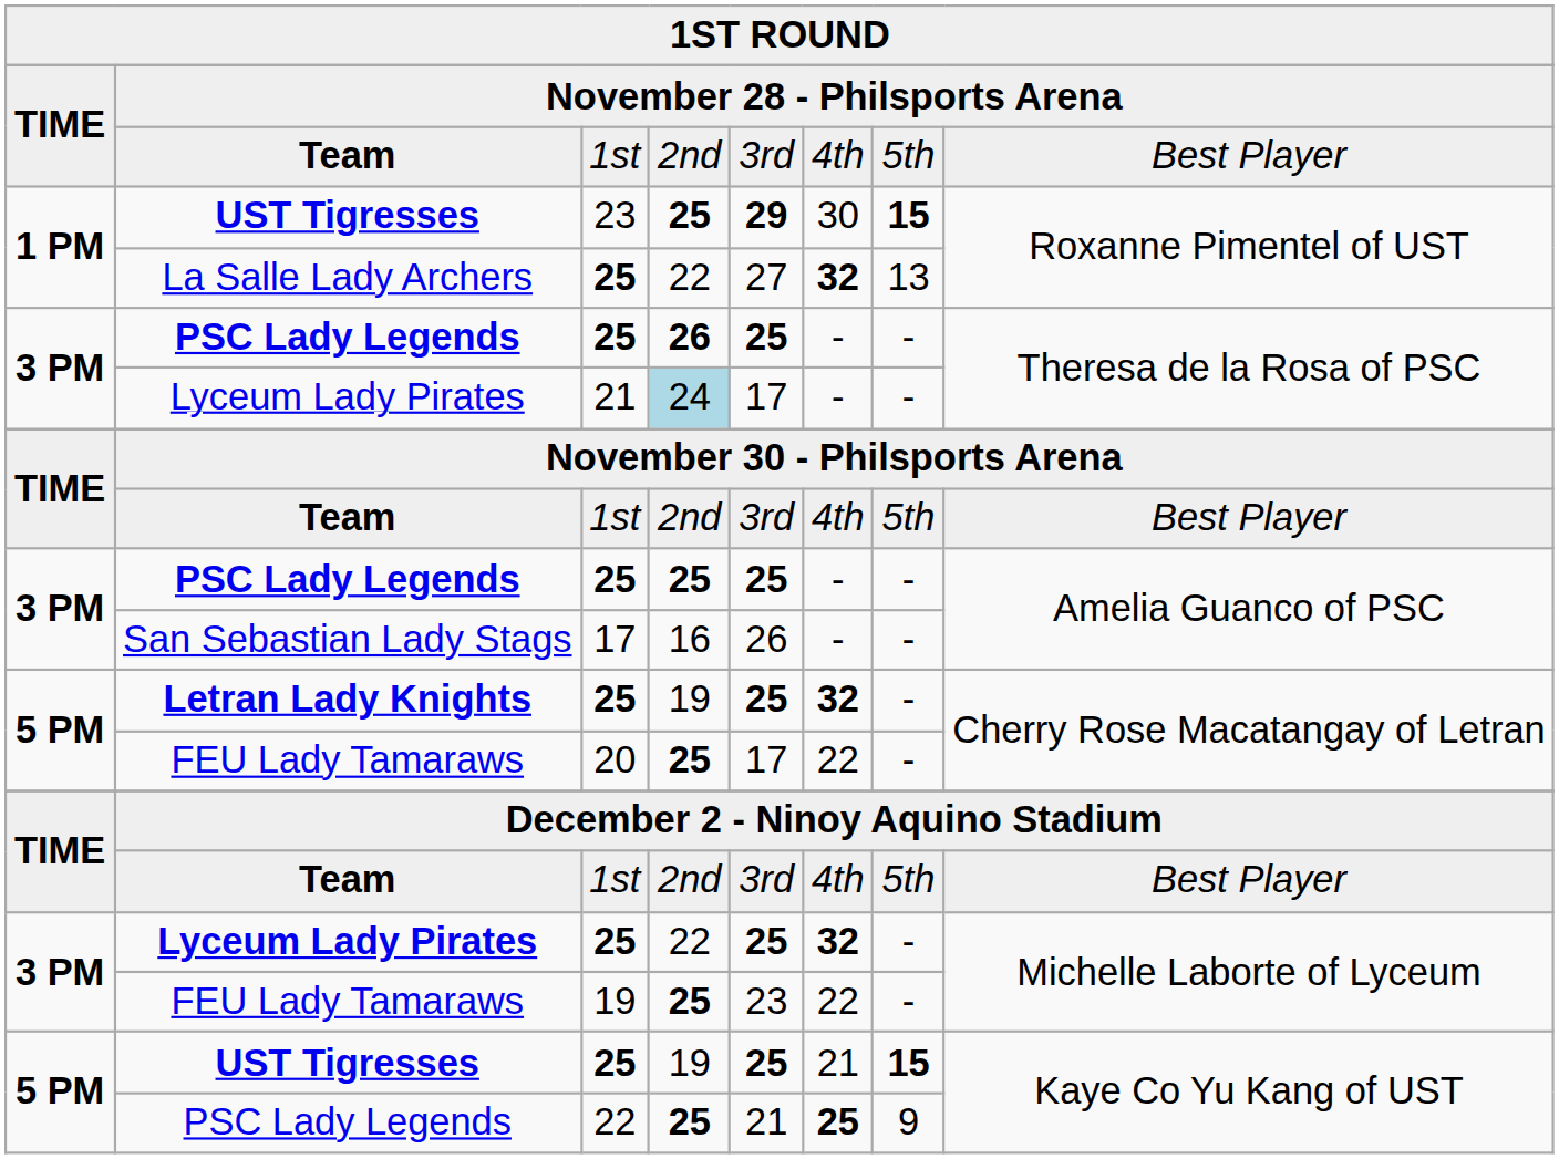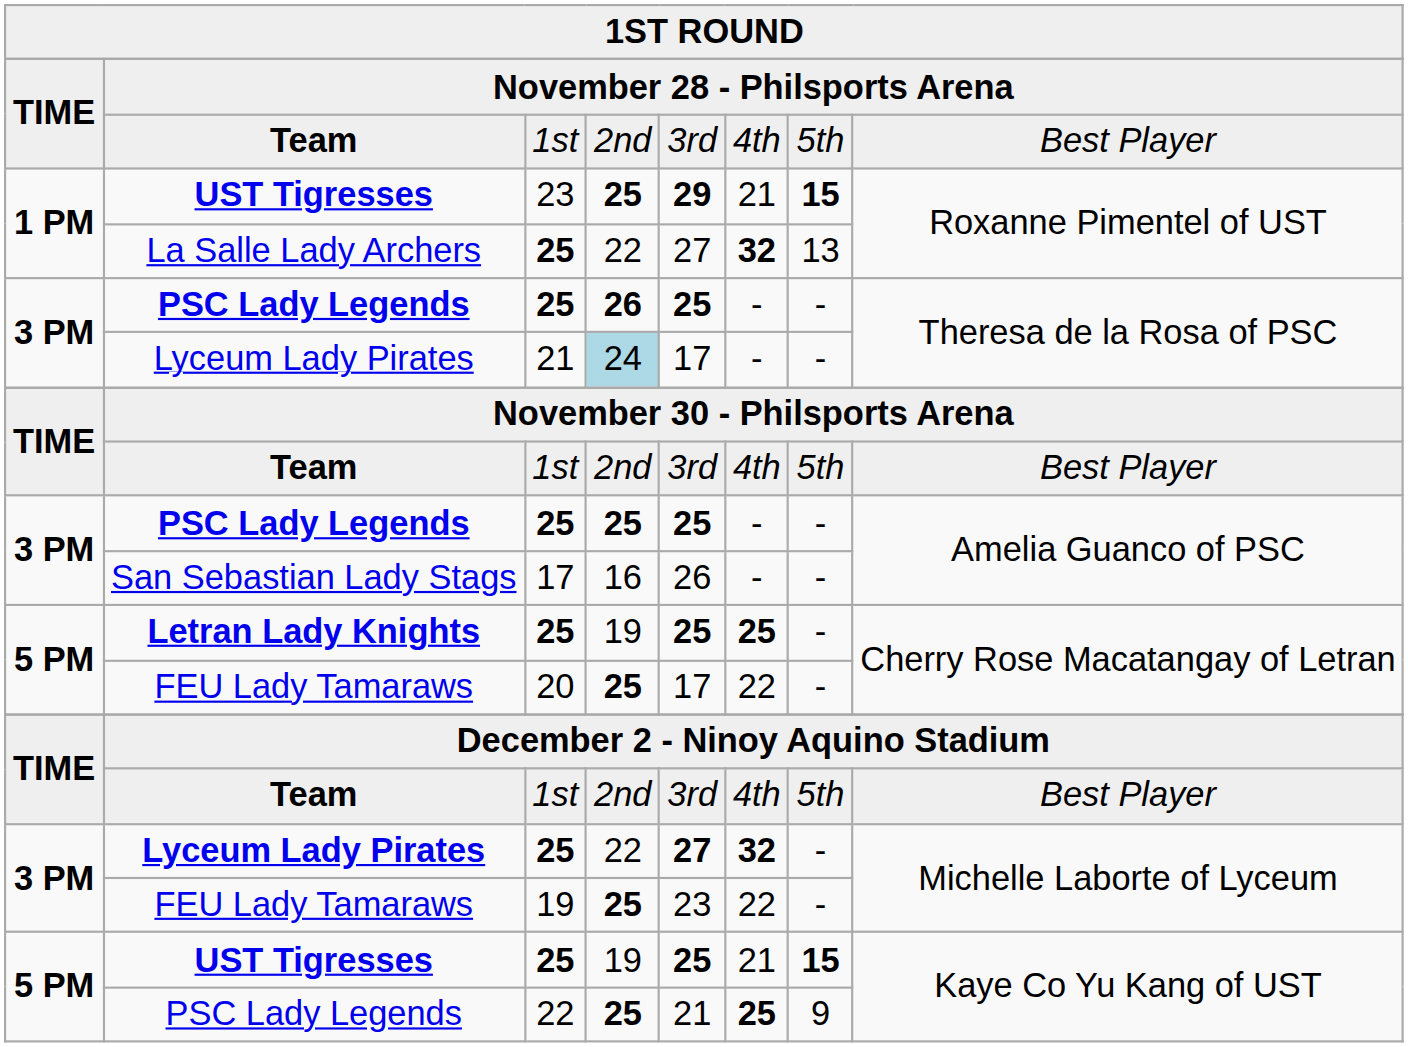UST Tigresses / 23 | column 6: 30 -> 21
Letran Lady Knights | column 6: 32 -> 25
Lyceum Lady Pirates / 25 | column 5: 25 -> 27
